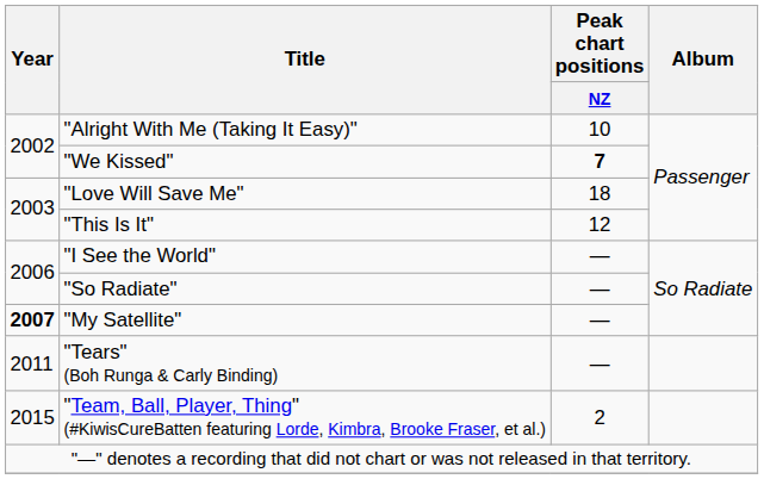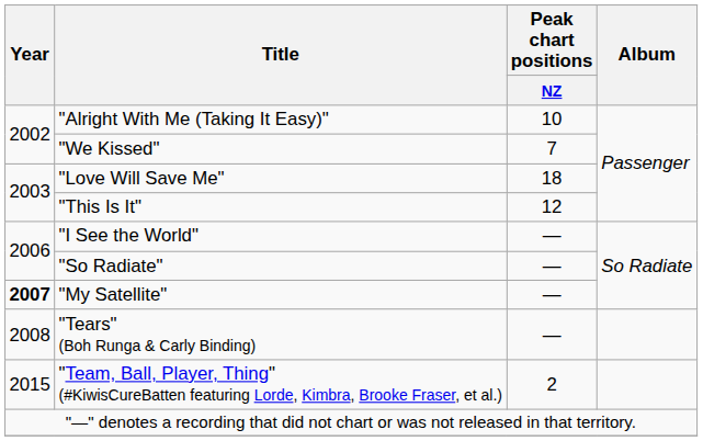"We Kissed" | Peak chart positions / NZ: bold -> normal
"Tears" (Boh Runga & Carly Binding) | Year: 2011 -> 2008
